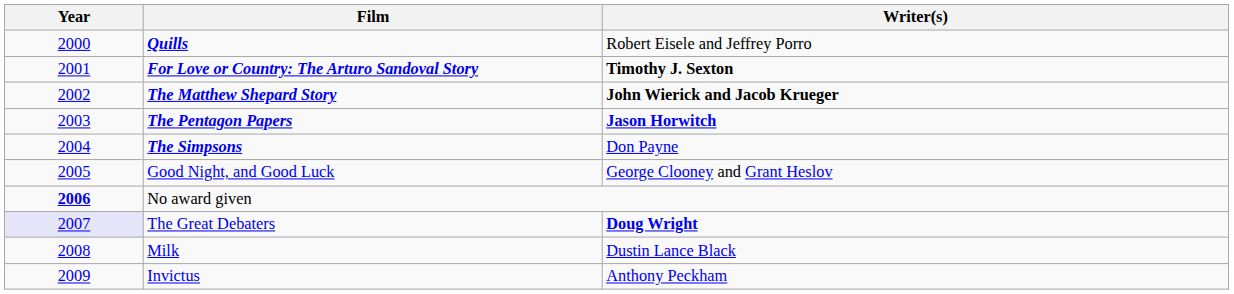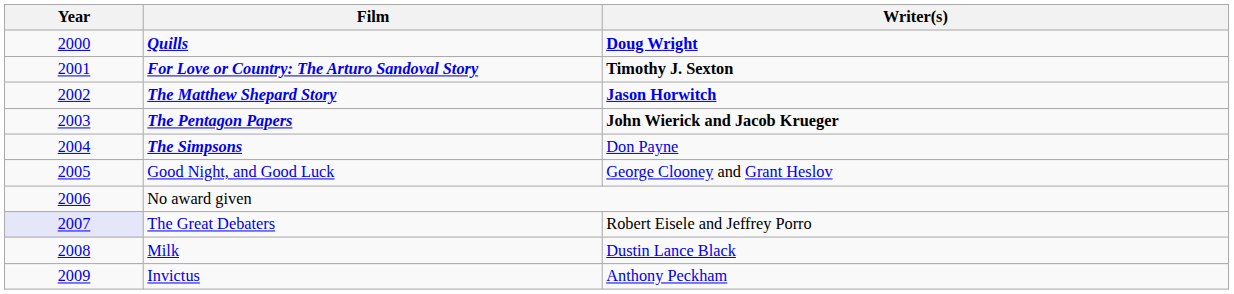Quills | Writer(s): Robert Eisele and Jeffrey Porro -> Doug Wright
The Matthew Shepard Story | Writer(s): John Wierick and Jacob Krueger -> Jason Horwitch
The Pentagon Papers | Writer(s): Jason Horwitch -> John Wierick and Jacob Krueger
No award given | Year: bold -> normal
The Great Debaters | Writer(s): Doug Wright -> Robert Eisele and Jeffrey Porro
